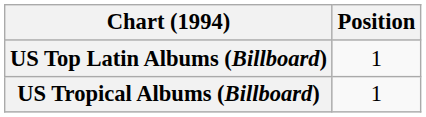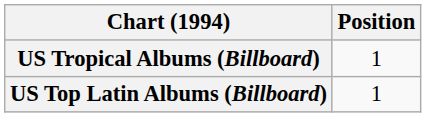rows swapped: US Top Latin Albums (Billboard) <-> US Tropical Albums (Billboard)
